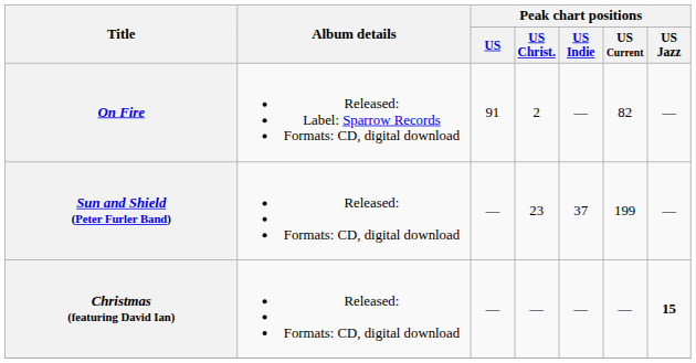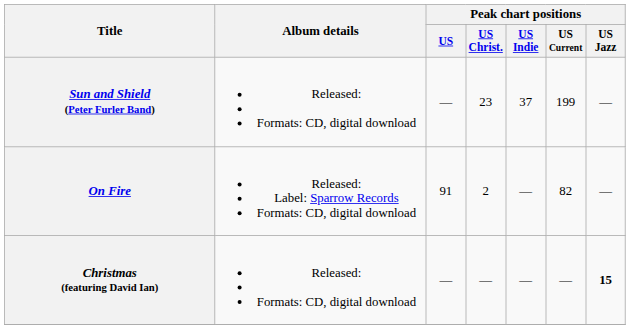rows swapped: On Fire <-> Sun and Shield (Peter Furler Band)
